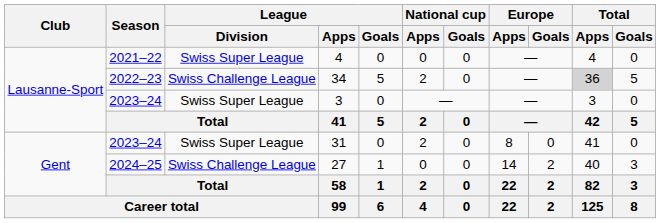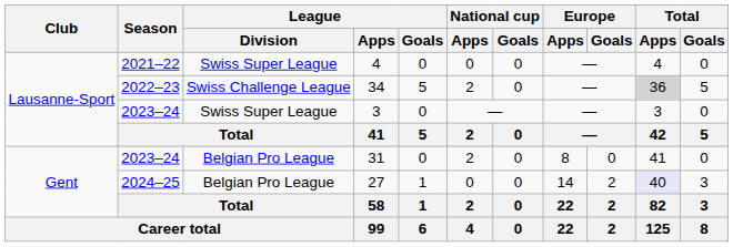31 | League / Division: Swiss Super League -> Belgian Pro League
27 | League / Division: Swiss Challenge League -> Belgian Pro League
27 | Total / Apps: no background -> lavender background
